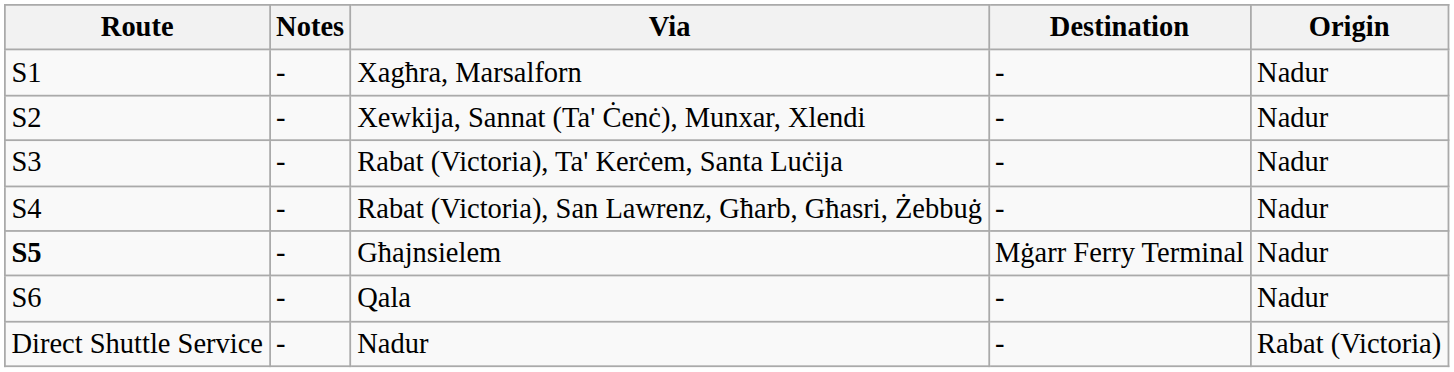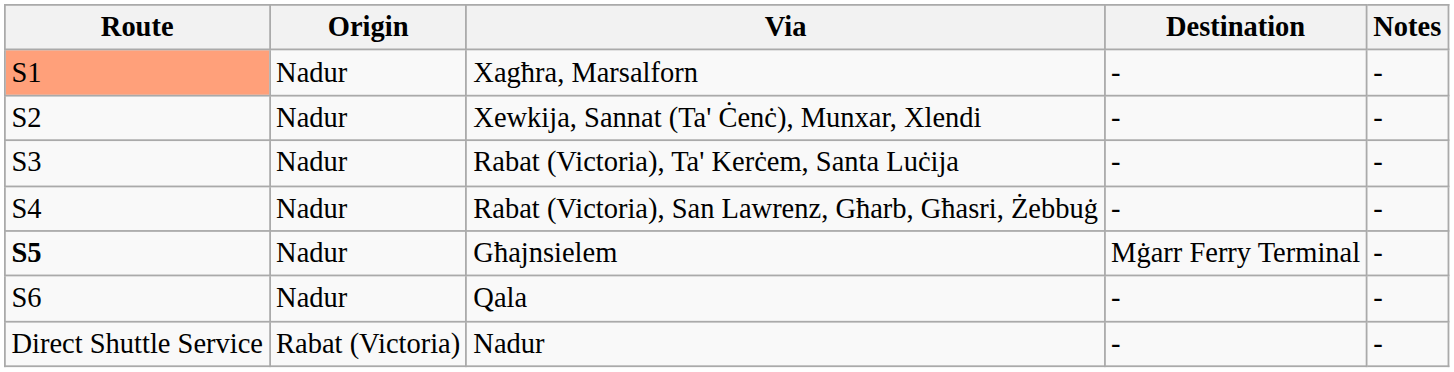columns swapped: Origin <-> Notes
Xagħra, Marsalforn | Route: no background -> lightsalmon background
